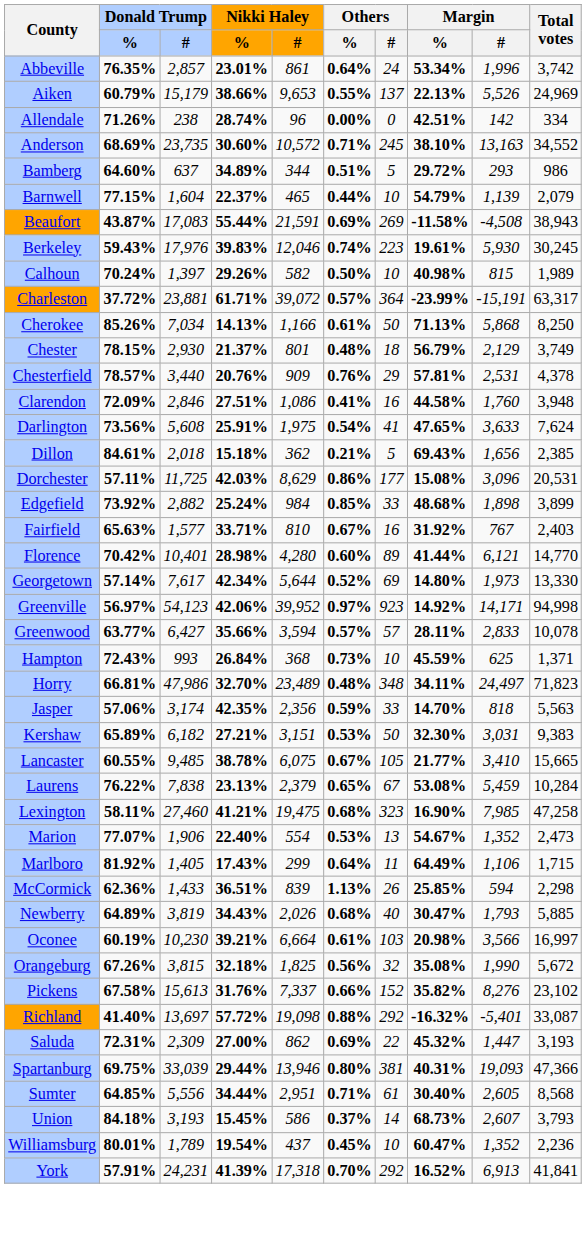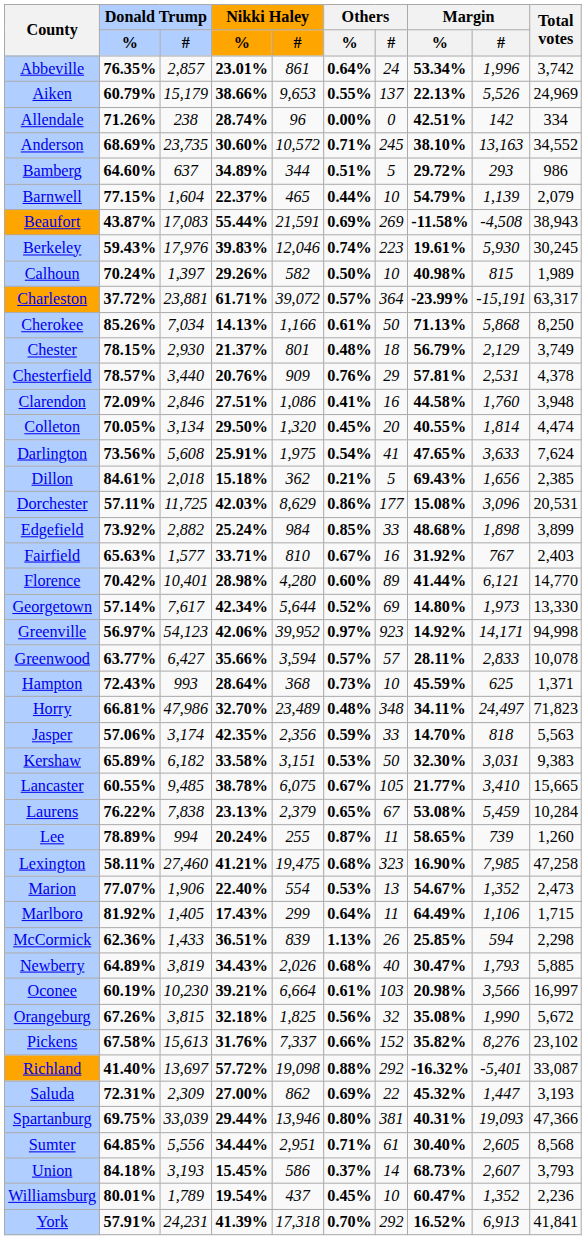+ row: Colleton | 70.05% | 3,134 | 29.50% | 1,320 | 0.45% | 20 | 40.55% | 1,814 | 4,474
Hampton | Nikki Haley / %: 26.84% -> 28.64%
Kershaw | Nikki Haley / %: 27.21% -> 33.58%
+ row: Lee | 78.89% | 994 | 20.24% | 255 | 0.87% | 11 | 58.65% | 739 | 1,260
